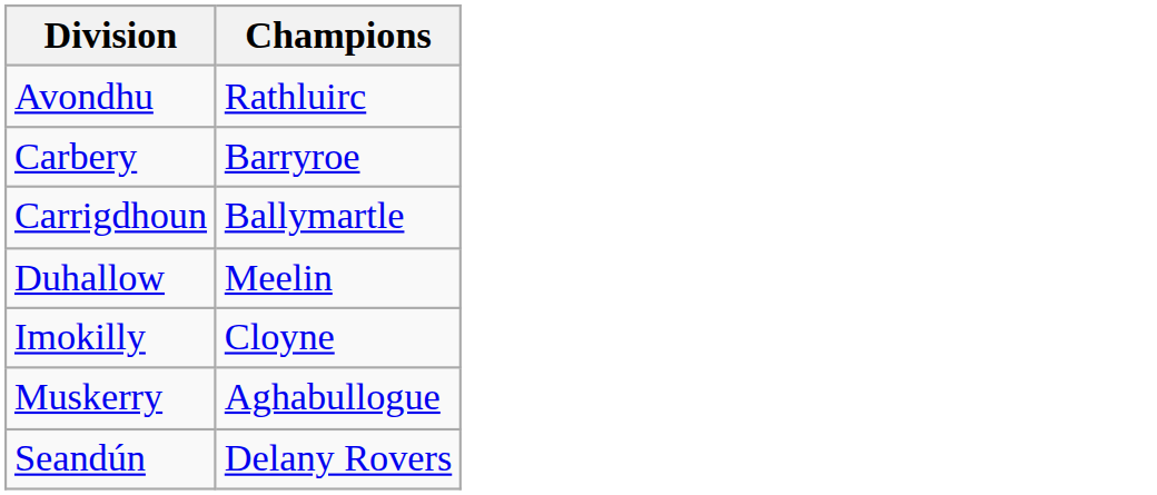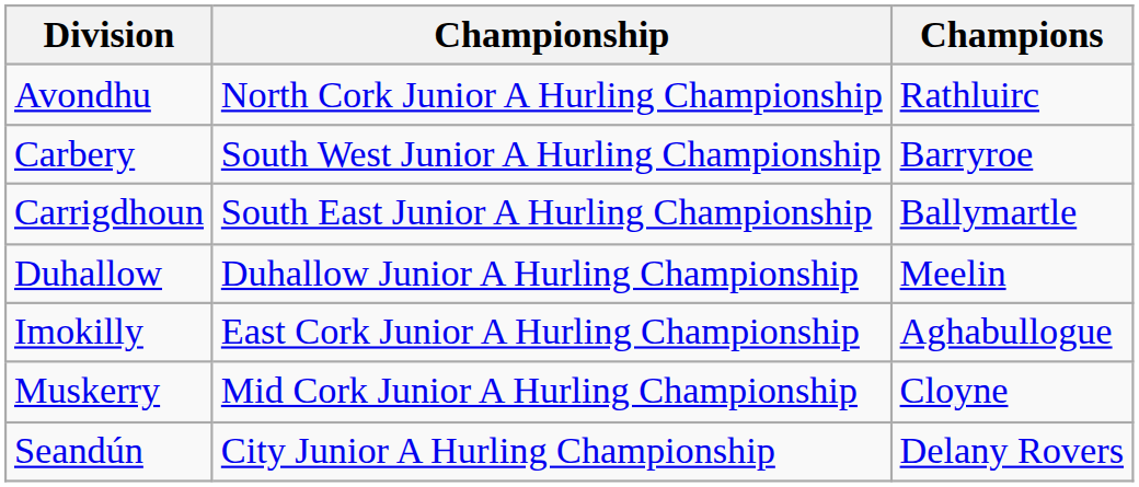+ column: Championship | North Cork Junior A Hurling Championship | South West Junior A Hurling Championship | South East Junior A Hurling Championship | Duhallow Junior A Hurling Championship | East Cork Junior A Hurling Championship | Mid Cork Junior A Hurling Championship | City Junior A Hurling Championship
Imokilly | Champions: Cloyne -> Aghabullogue
Muskerry | Champions: Aghabullogue -> Cloyne
